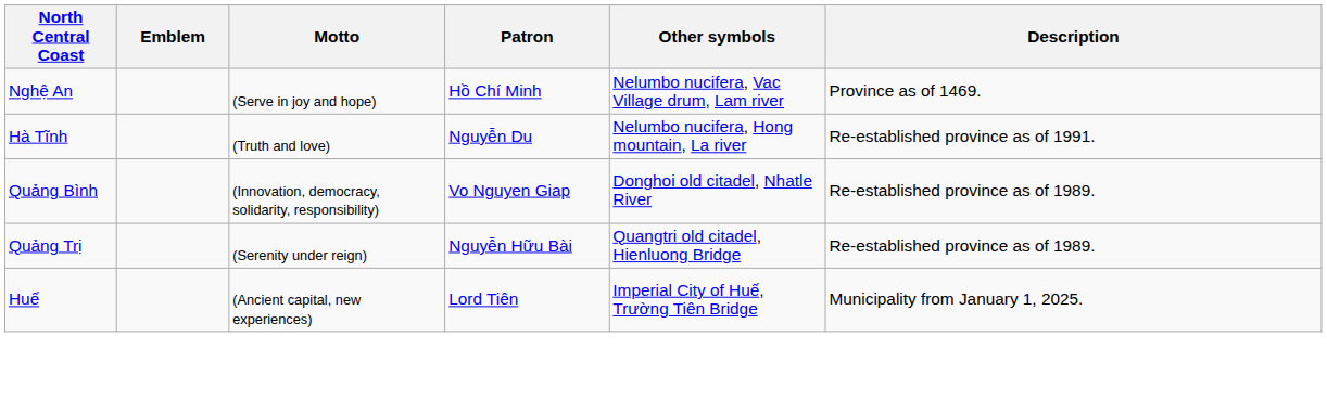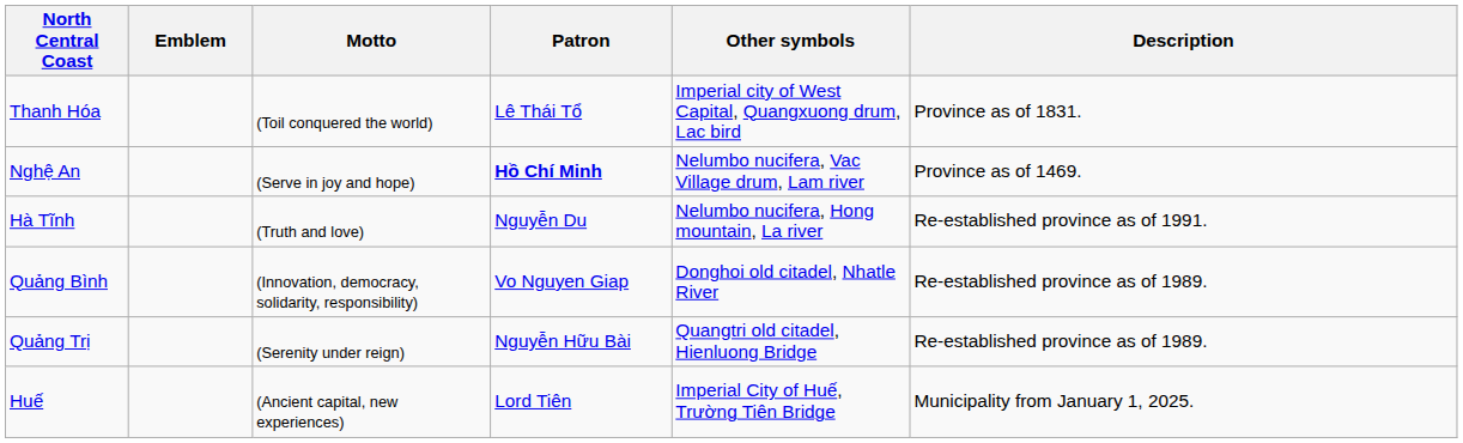+ row: Thanh Hóa | (Toil conquered the world) | Lê Thái Tổ | Imperial city of West Capital, Quangxuong drum, Lac bird | Province as of 1831.
Nghệ An | Patron: normal -> bold
